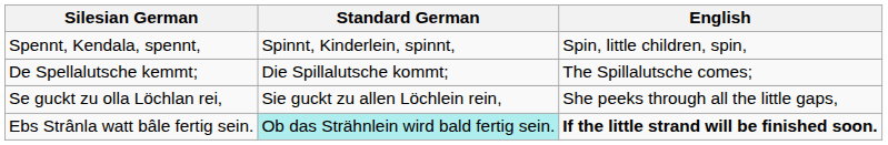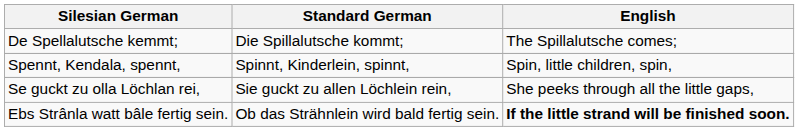rows swapped: Spennt, Kendala, spennt, <-> De Spellalutsche kemmt;
Ebs Strânla watt bâle fertig sein. | Standard German: paleturquoise background -> no background
